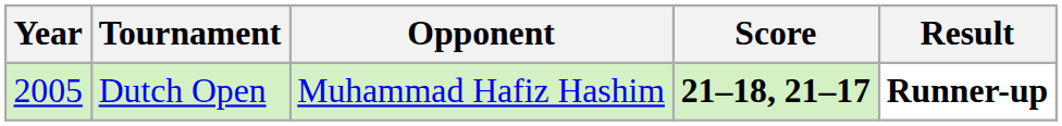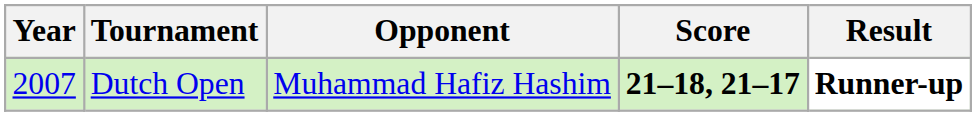Dutch Open | Year: 2005 -> 2007
